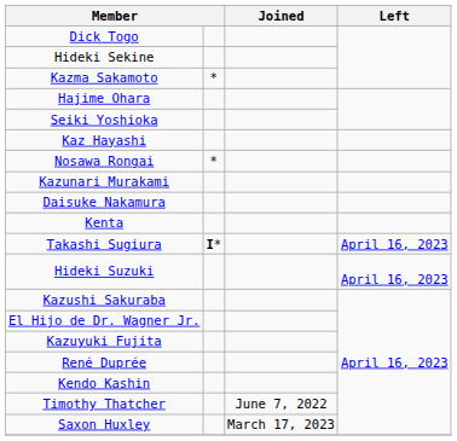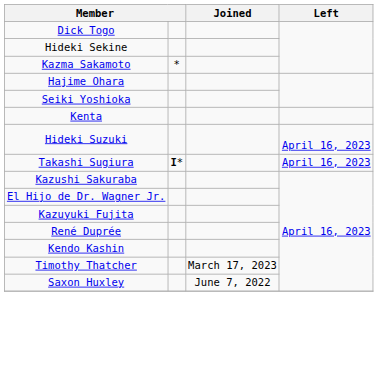- row: Kaz Hayashi
- row: Nosawa Rongai | *
- row: Kazunari Murakami
- row: Daisuke Nakamura
rows swapped: Takashi Sugiura <-> Hideki Suzuki
Timothy Thatcher | Joined: June 7, 2022 -> March 17, 2023
Saxon Huxley | Joined: March 17, 2023 -> June 7, 2022
